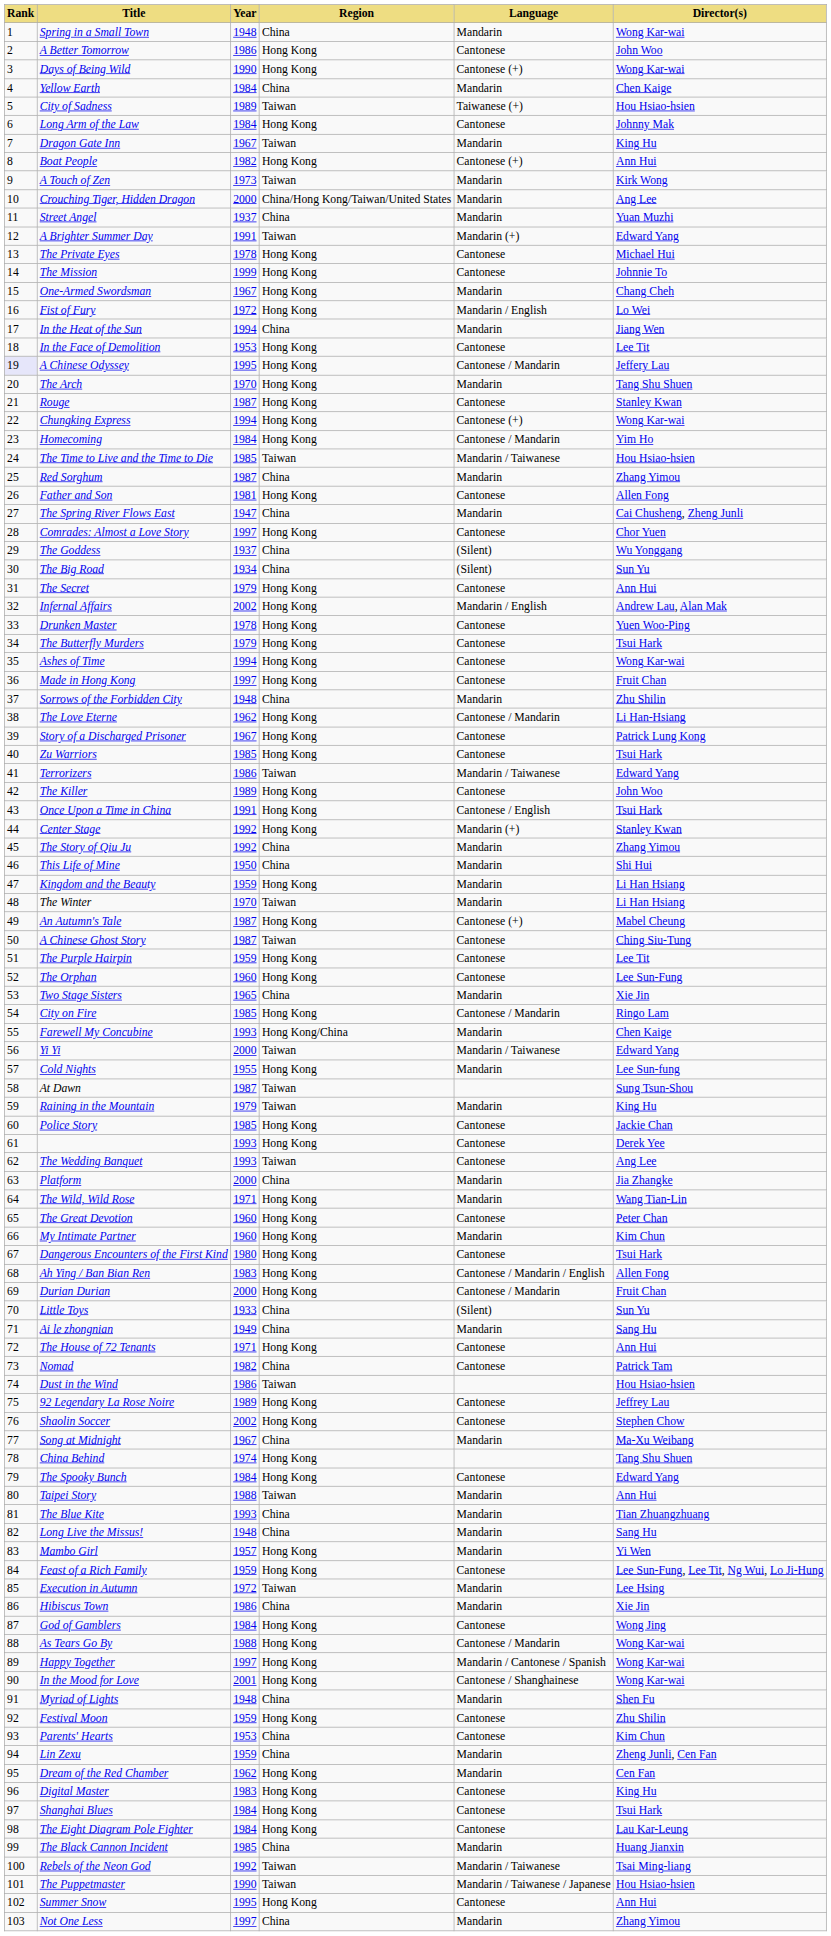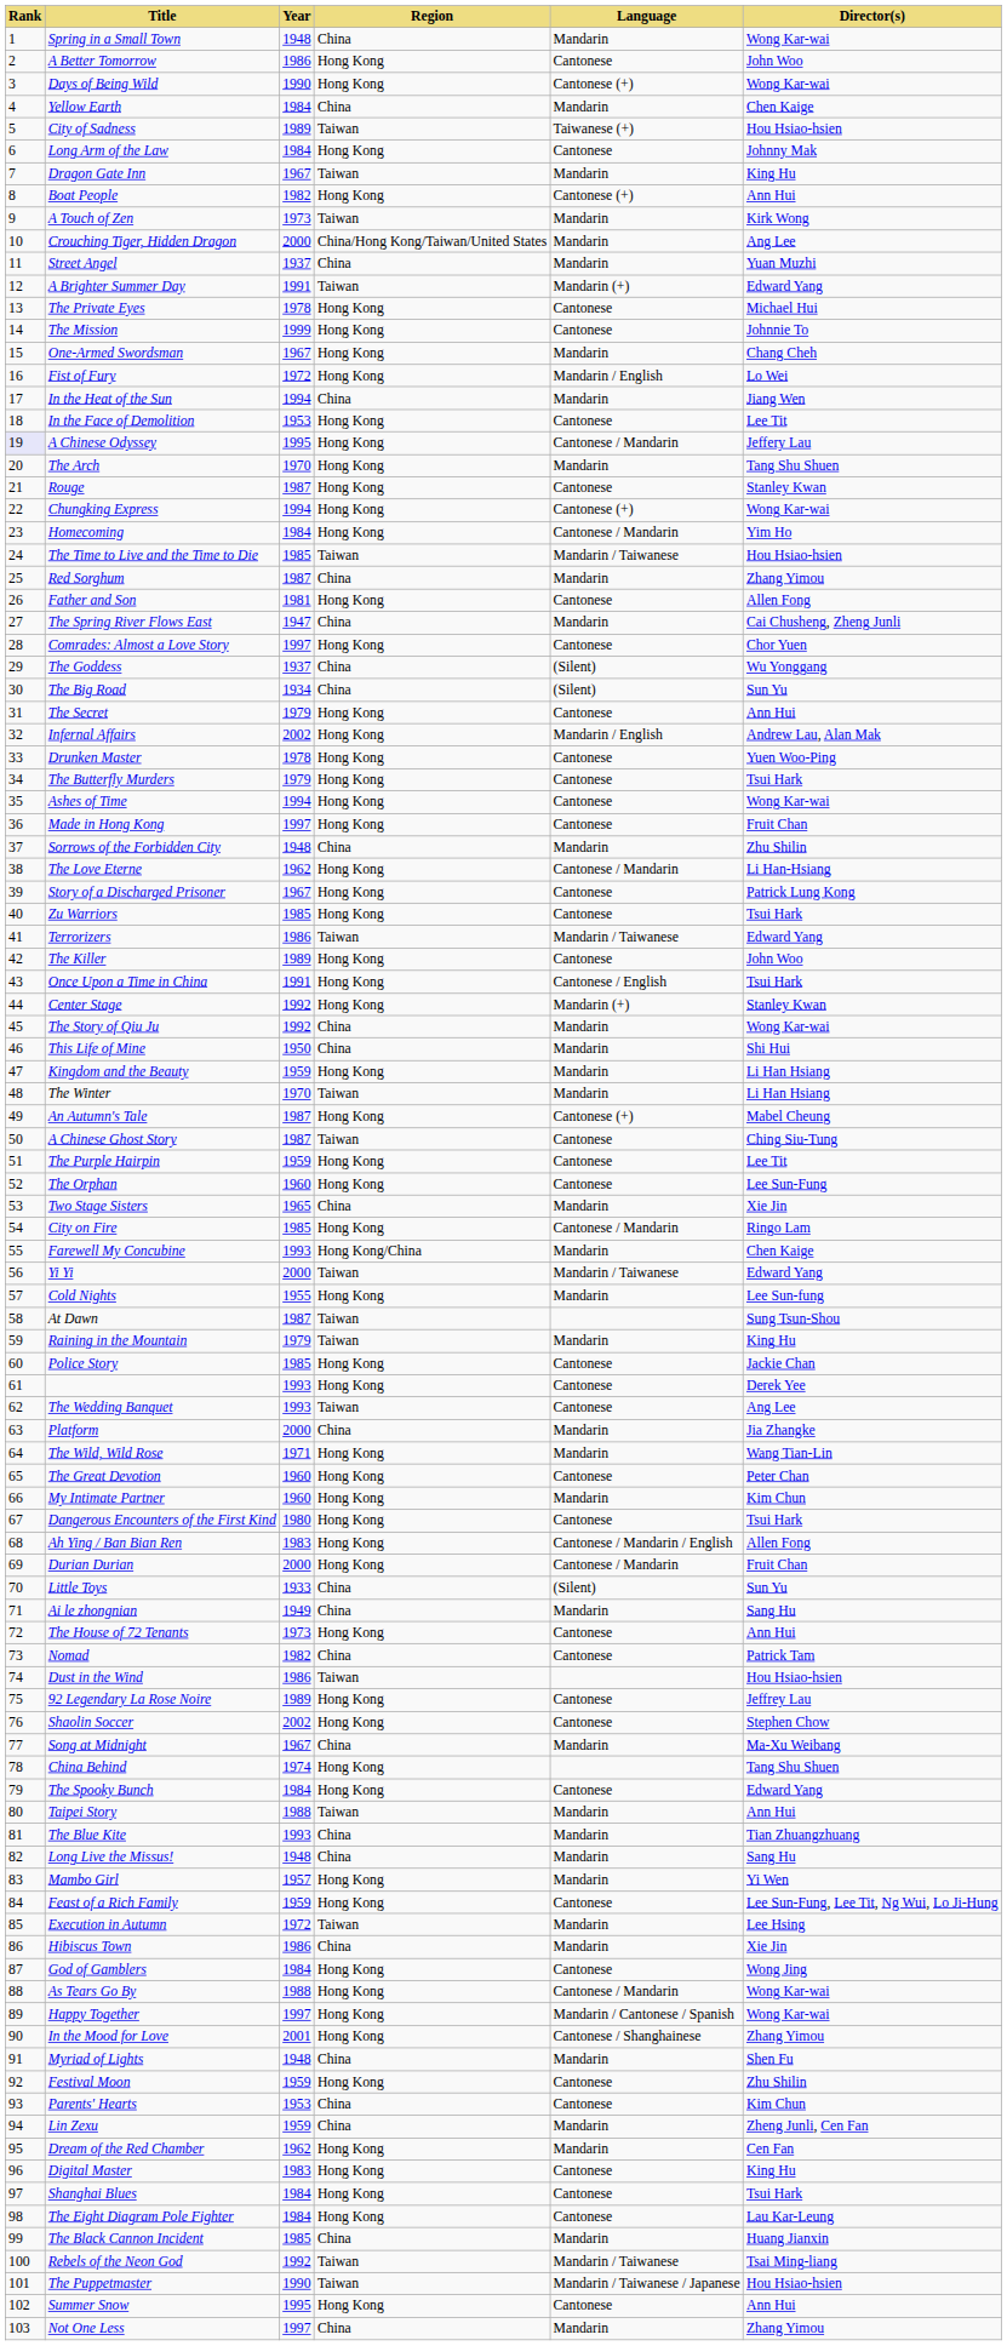The Story of Qiu Ju | Director(s): Zhang Yimou -> Wong Kar-wai
The House of 72 Tenants | Year: 1971 -> 1973
In the Mood for Love | Director(s): Wong Kar-wai -> Zhang Yimou
